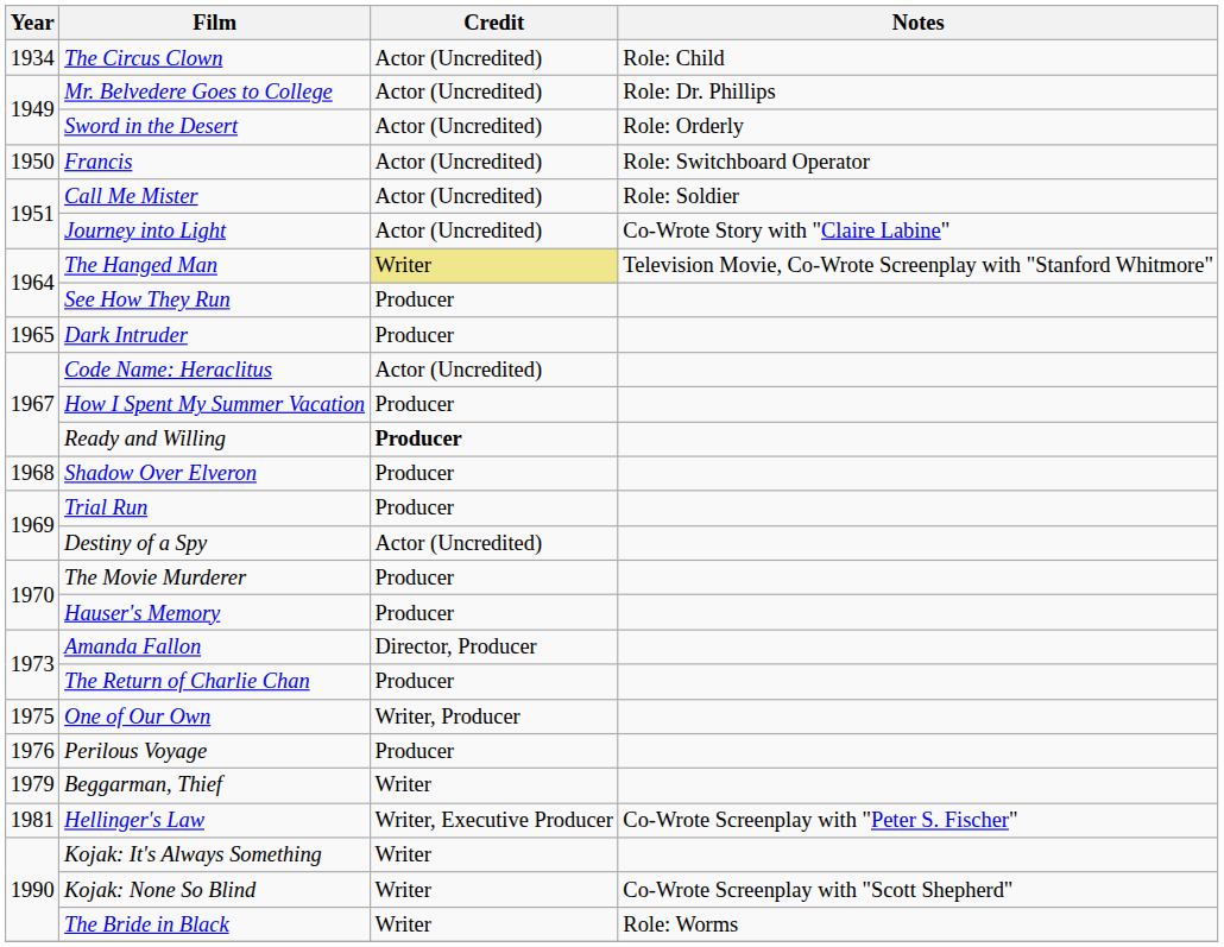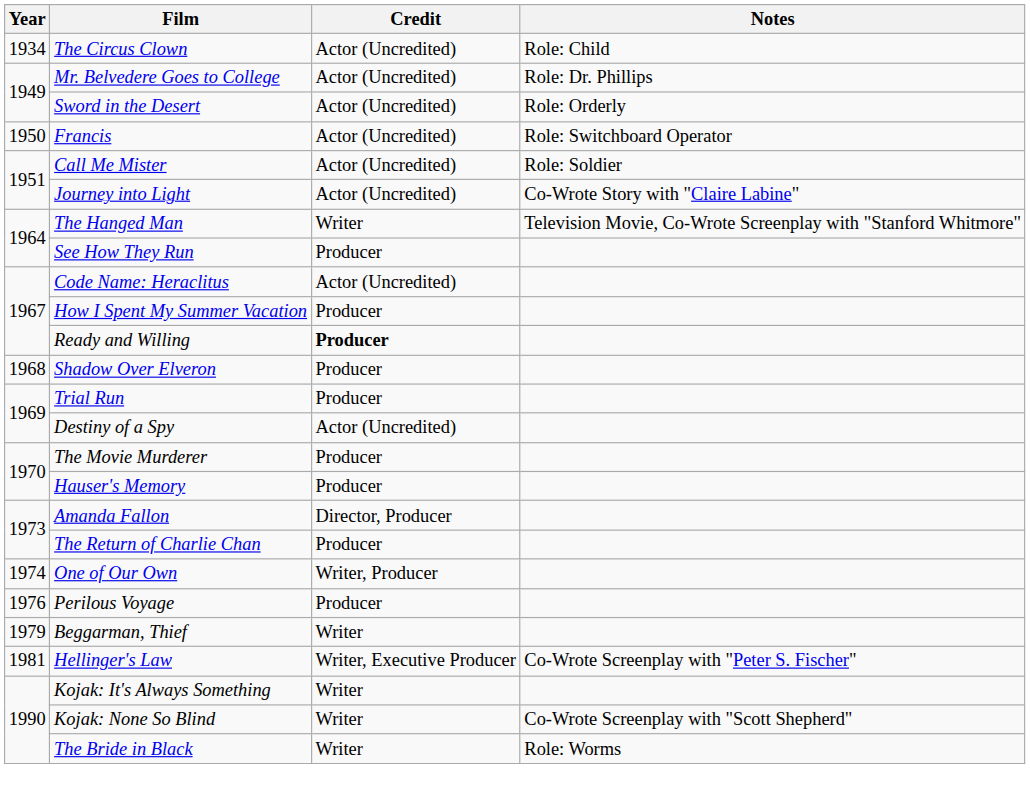The Hanged Man | Credit: khaki background -> no background
- row: 1965 | Dark Intruder | Producer
One of Our Own | Year: 1975 -> 1974
